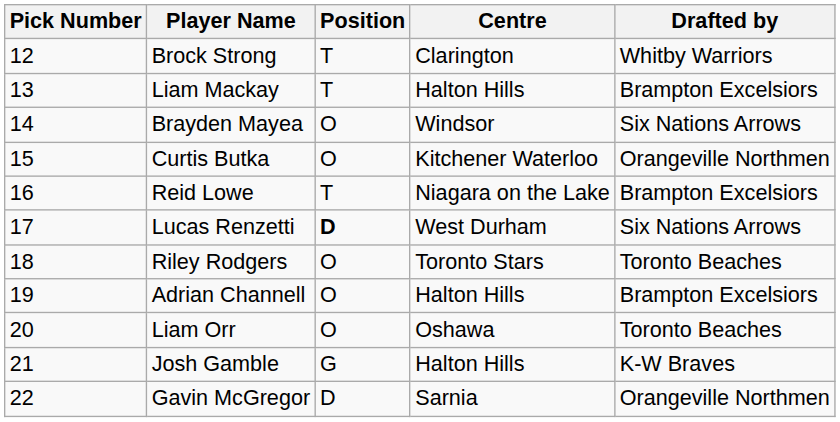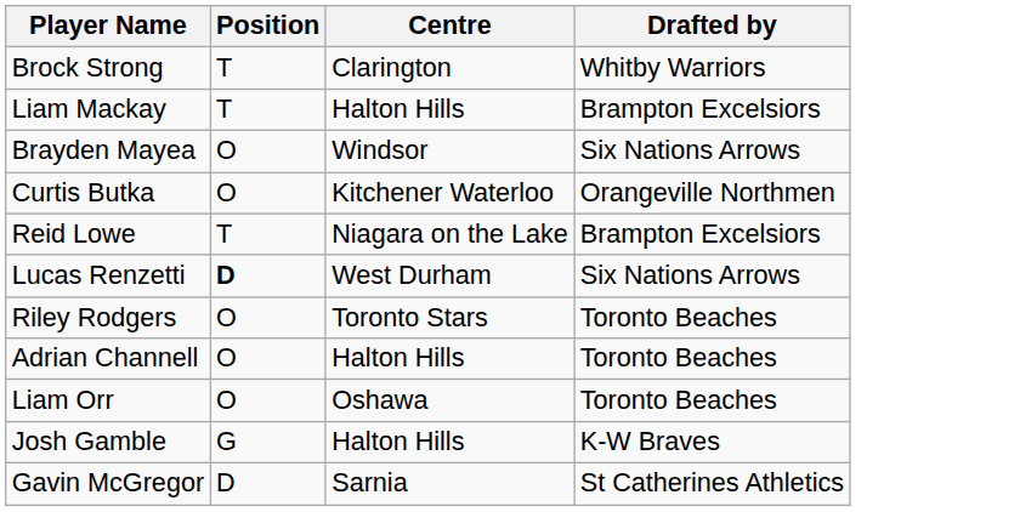- column: Pick Number | 12 | 13 | 14 | 15 | 16 | 17 | 18 | 19 | 20 | 21 | 22
Adrian Channell | Drafted by: Brampton Excelsiors -> Toronto Beaches
Gavin McGregor | Drafted by: Orangeville Northmen -> St Catherines Athletics
